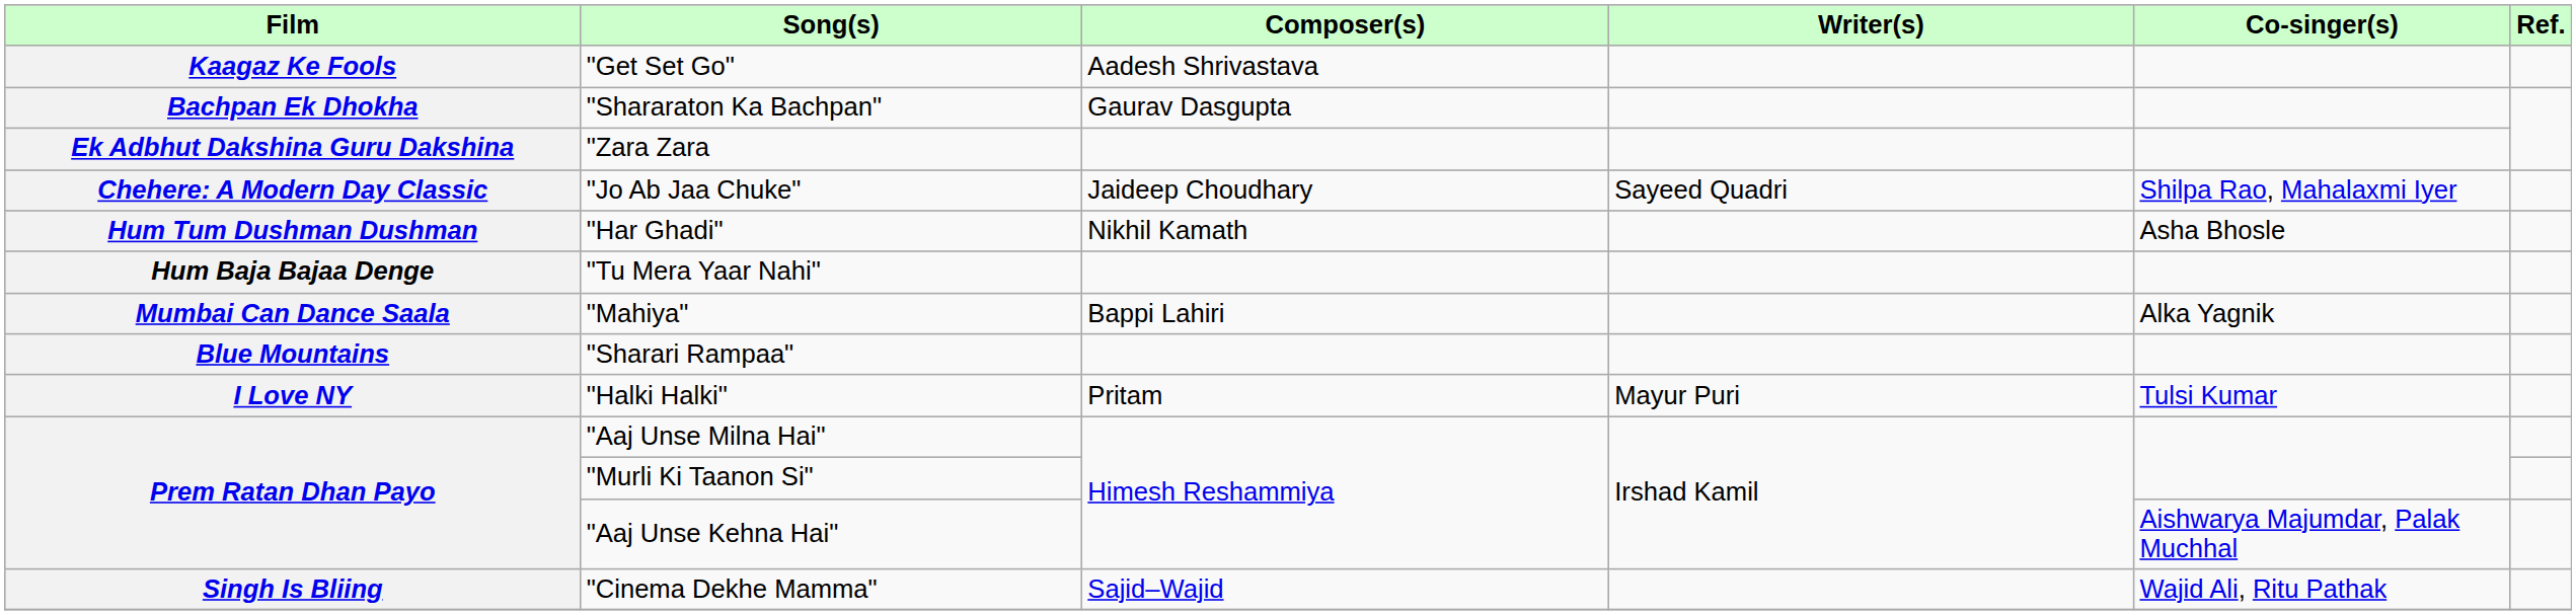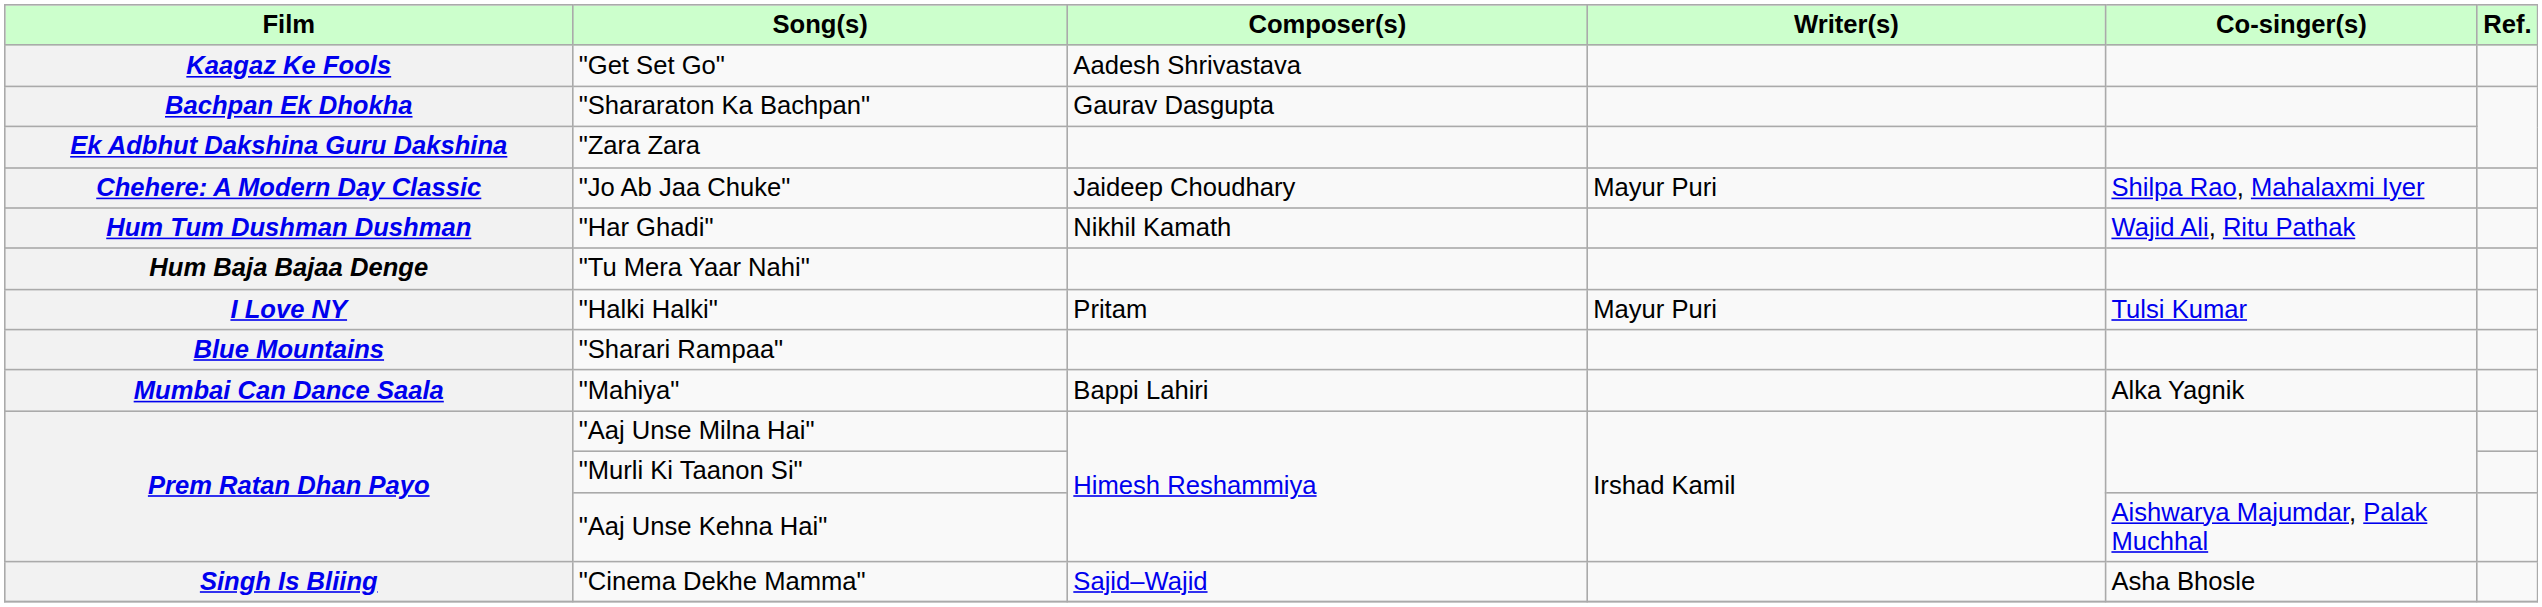"Jo Ab Jaa Chuke" | Writer(s): Sayeed Quadri -> Mayur Puri
"Har Ghadi" | Co-singer(s): Asha Bhosle -> Wajid Ali, Ritu Pathak
rows swapped: "Halki Halki" <-> "Mahiya"
"Cinema Dekhe Mamma" | Co-singer(s): Wajid Ali, Ritu Pathak -> Asha Bhosle
